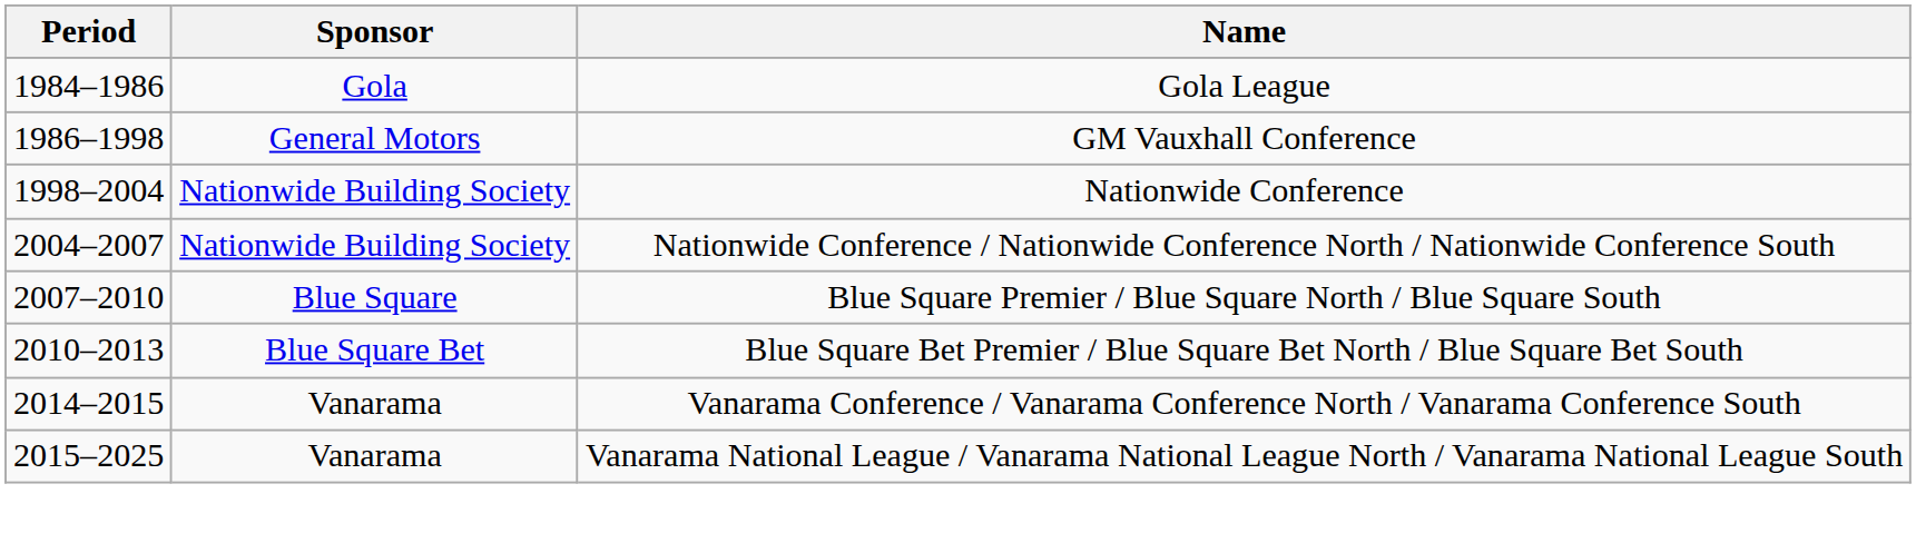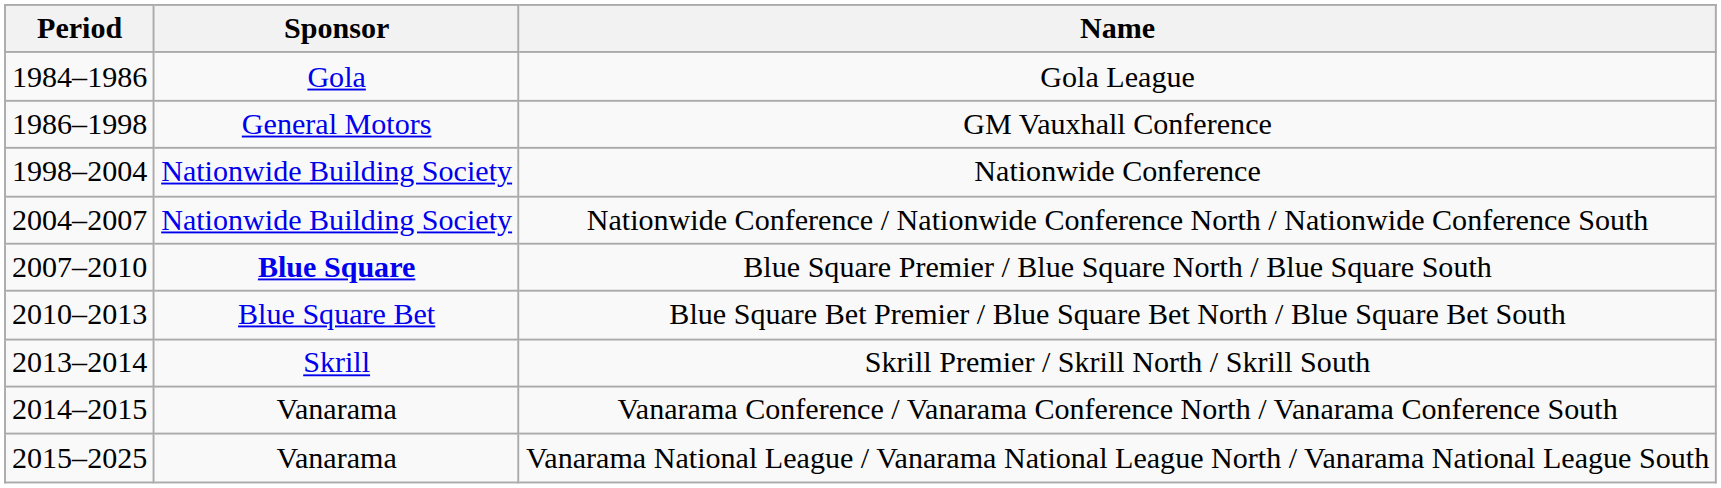Blue Square Premier / Blue Square North / Blue Square South | Sponsor: normal -> bold
+ row: 2013–2014 | Skrill | Skrill Premier / Skrill North / Skrill South
